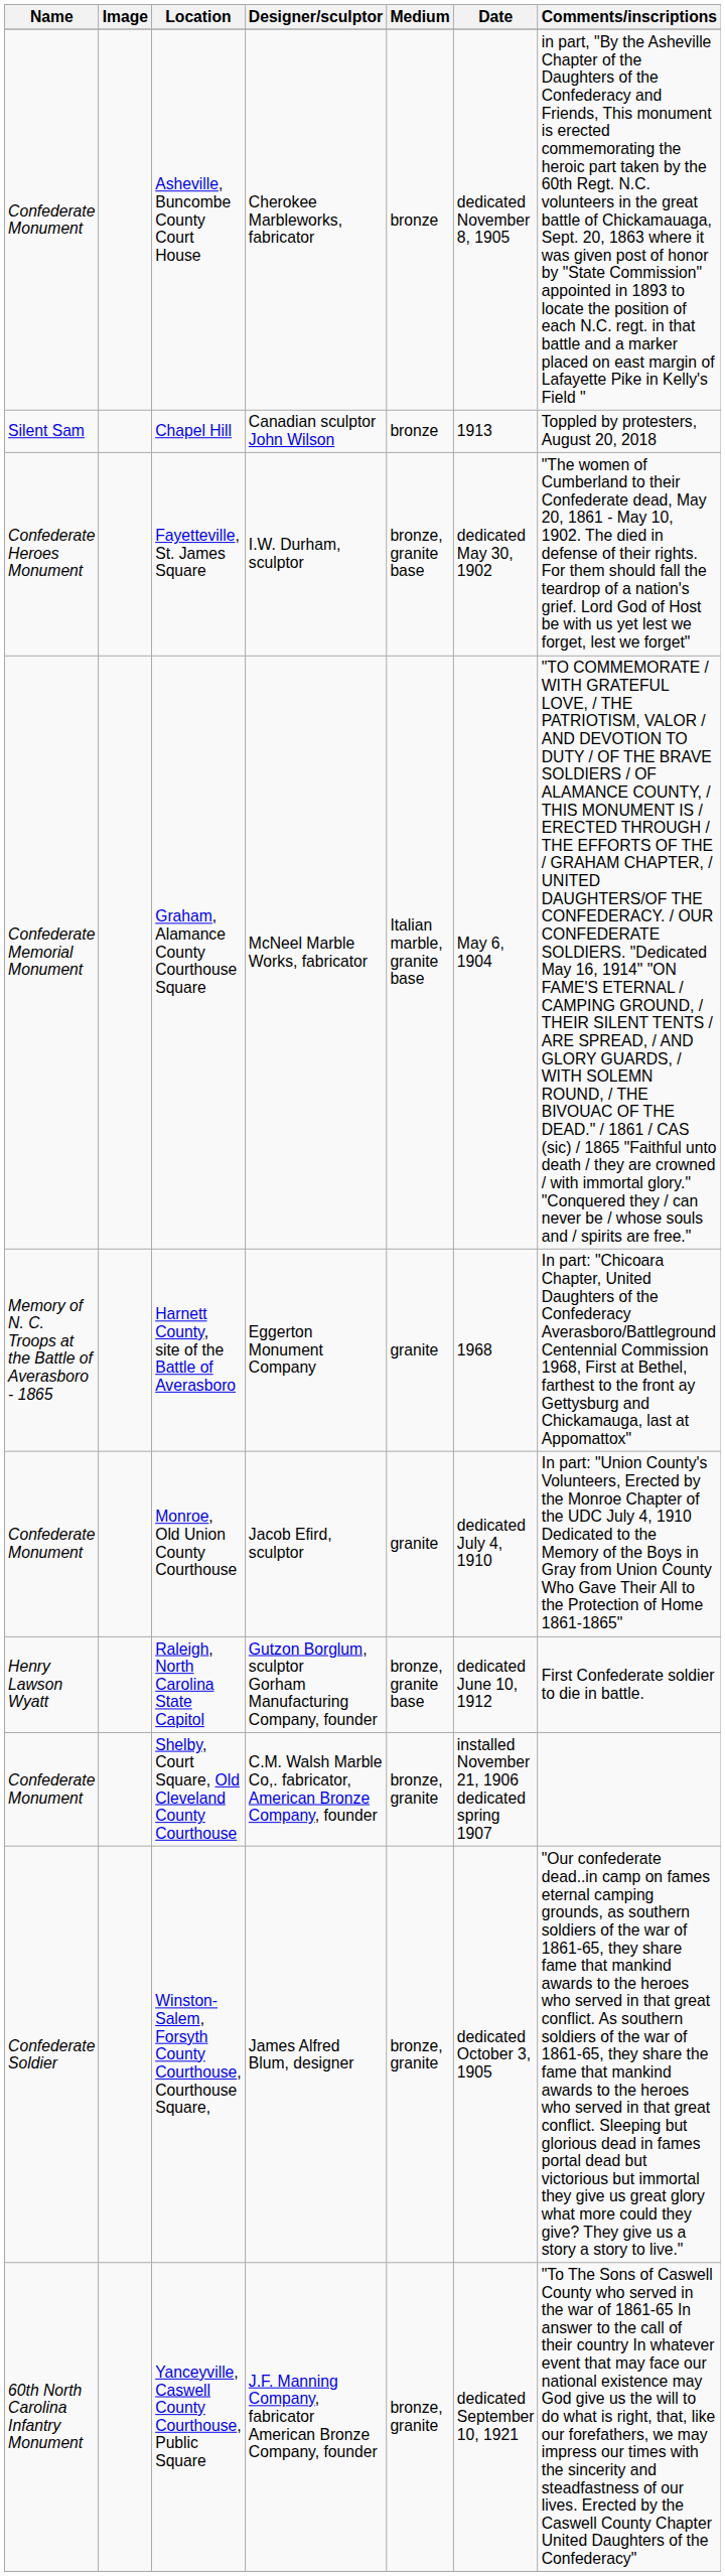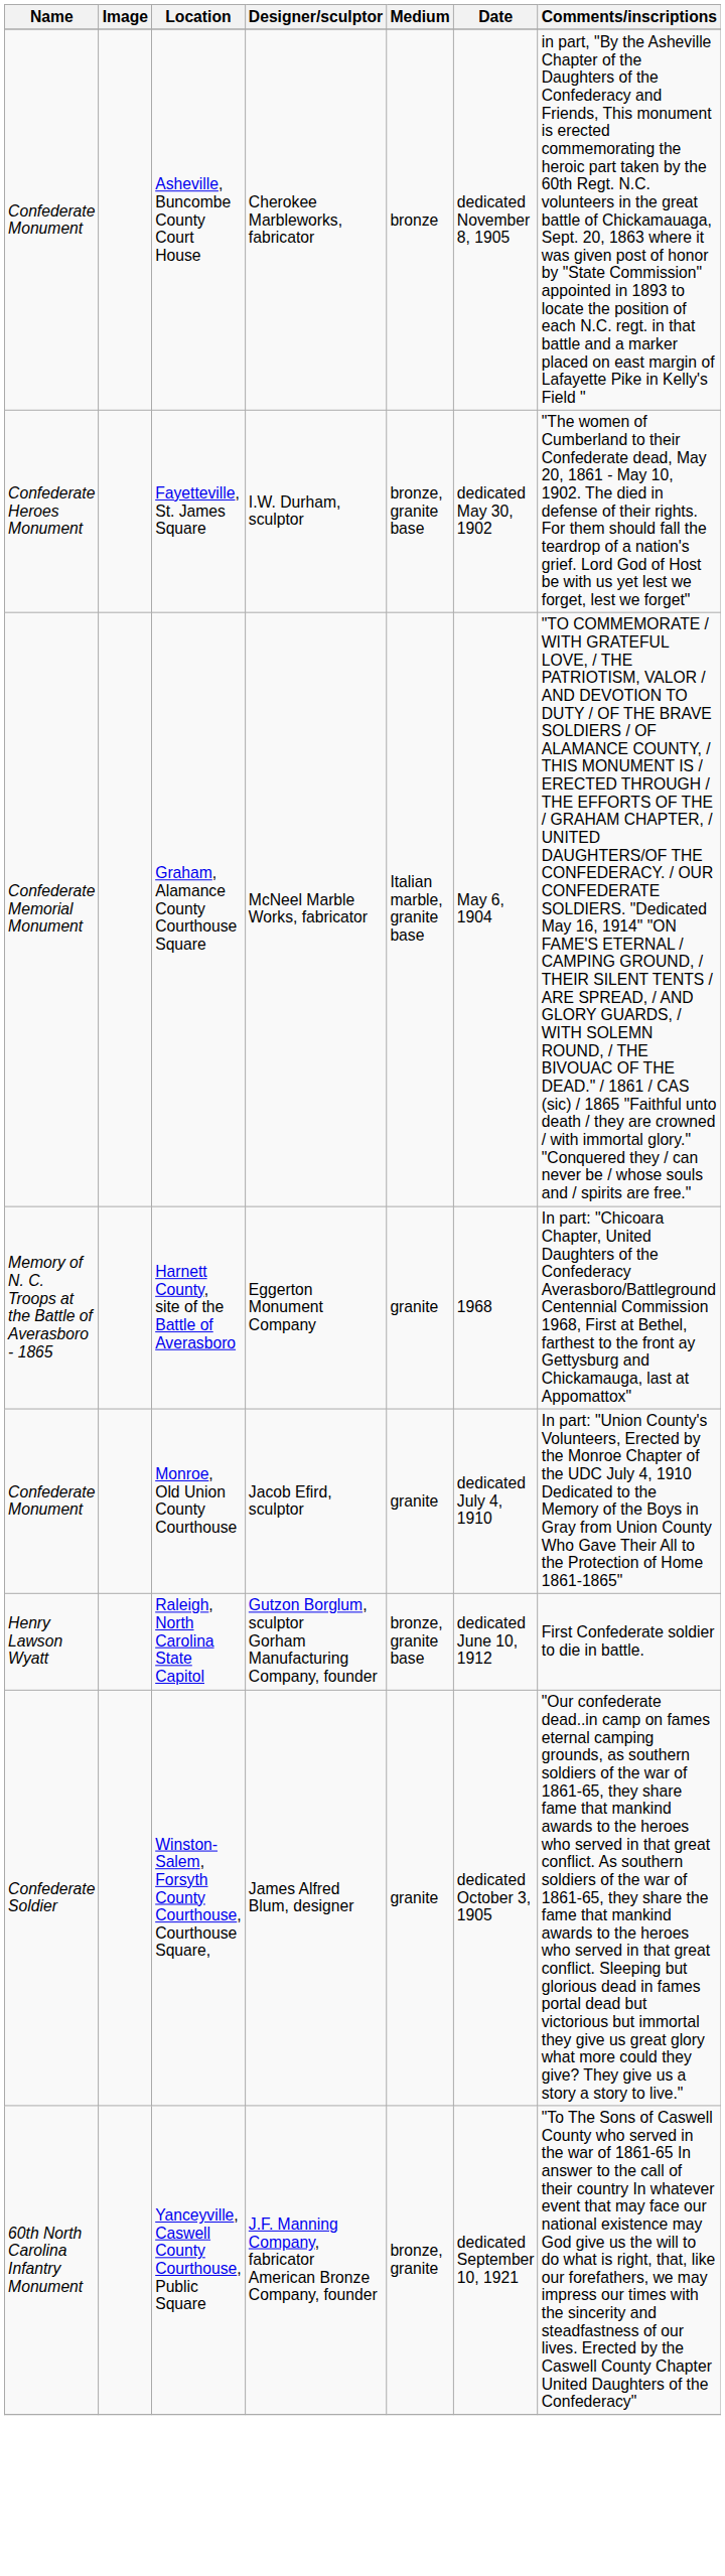- row: Silent Sam | Chapel Hill | Canadian sculptor John Wilson | bronze | 1913 | Toppled by protesters, August 20, 2018
- row: Confederate Monument | Shelby, Court Square, Old Cleveland County Courthouse | C.M. Walsh Marble Co,. fabricator, American Bronze Company, founder | bronze, granite | installed November 21, 1906 dedicated spring 1907
Winston-Salem, Forsyth County Courthouse, Courthouse Square, | Medium: bronze, granite -> granite
